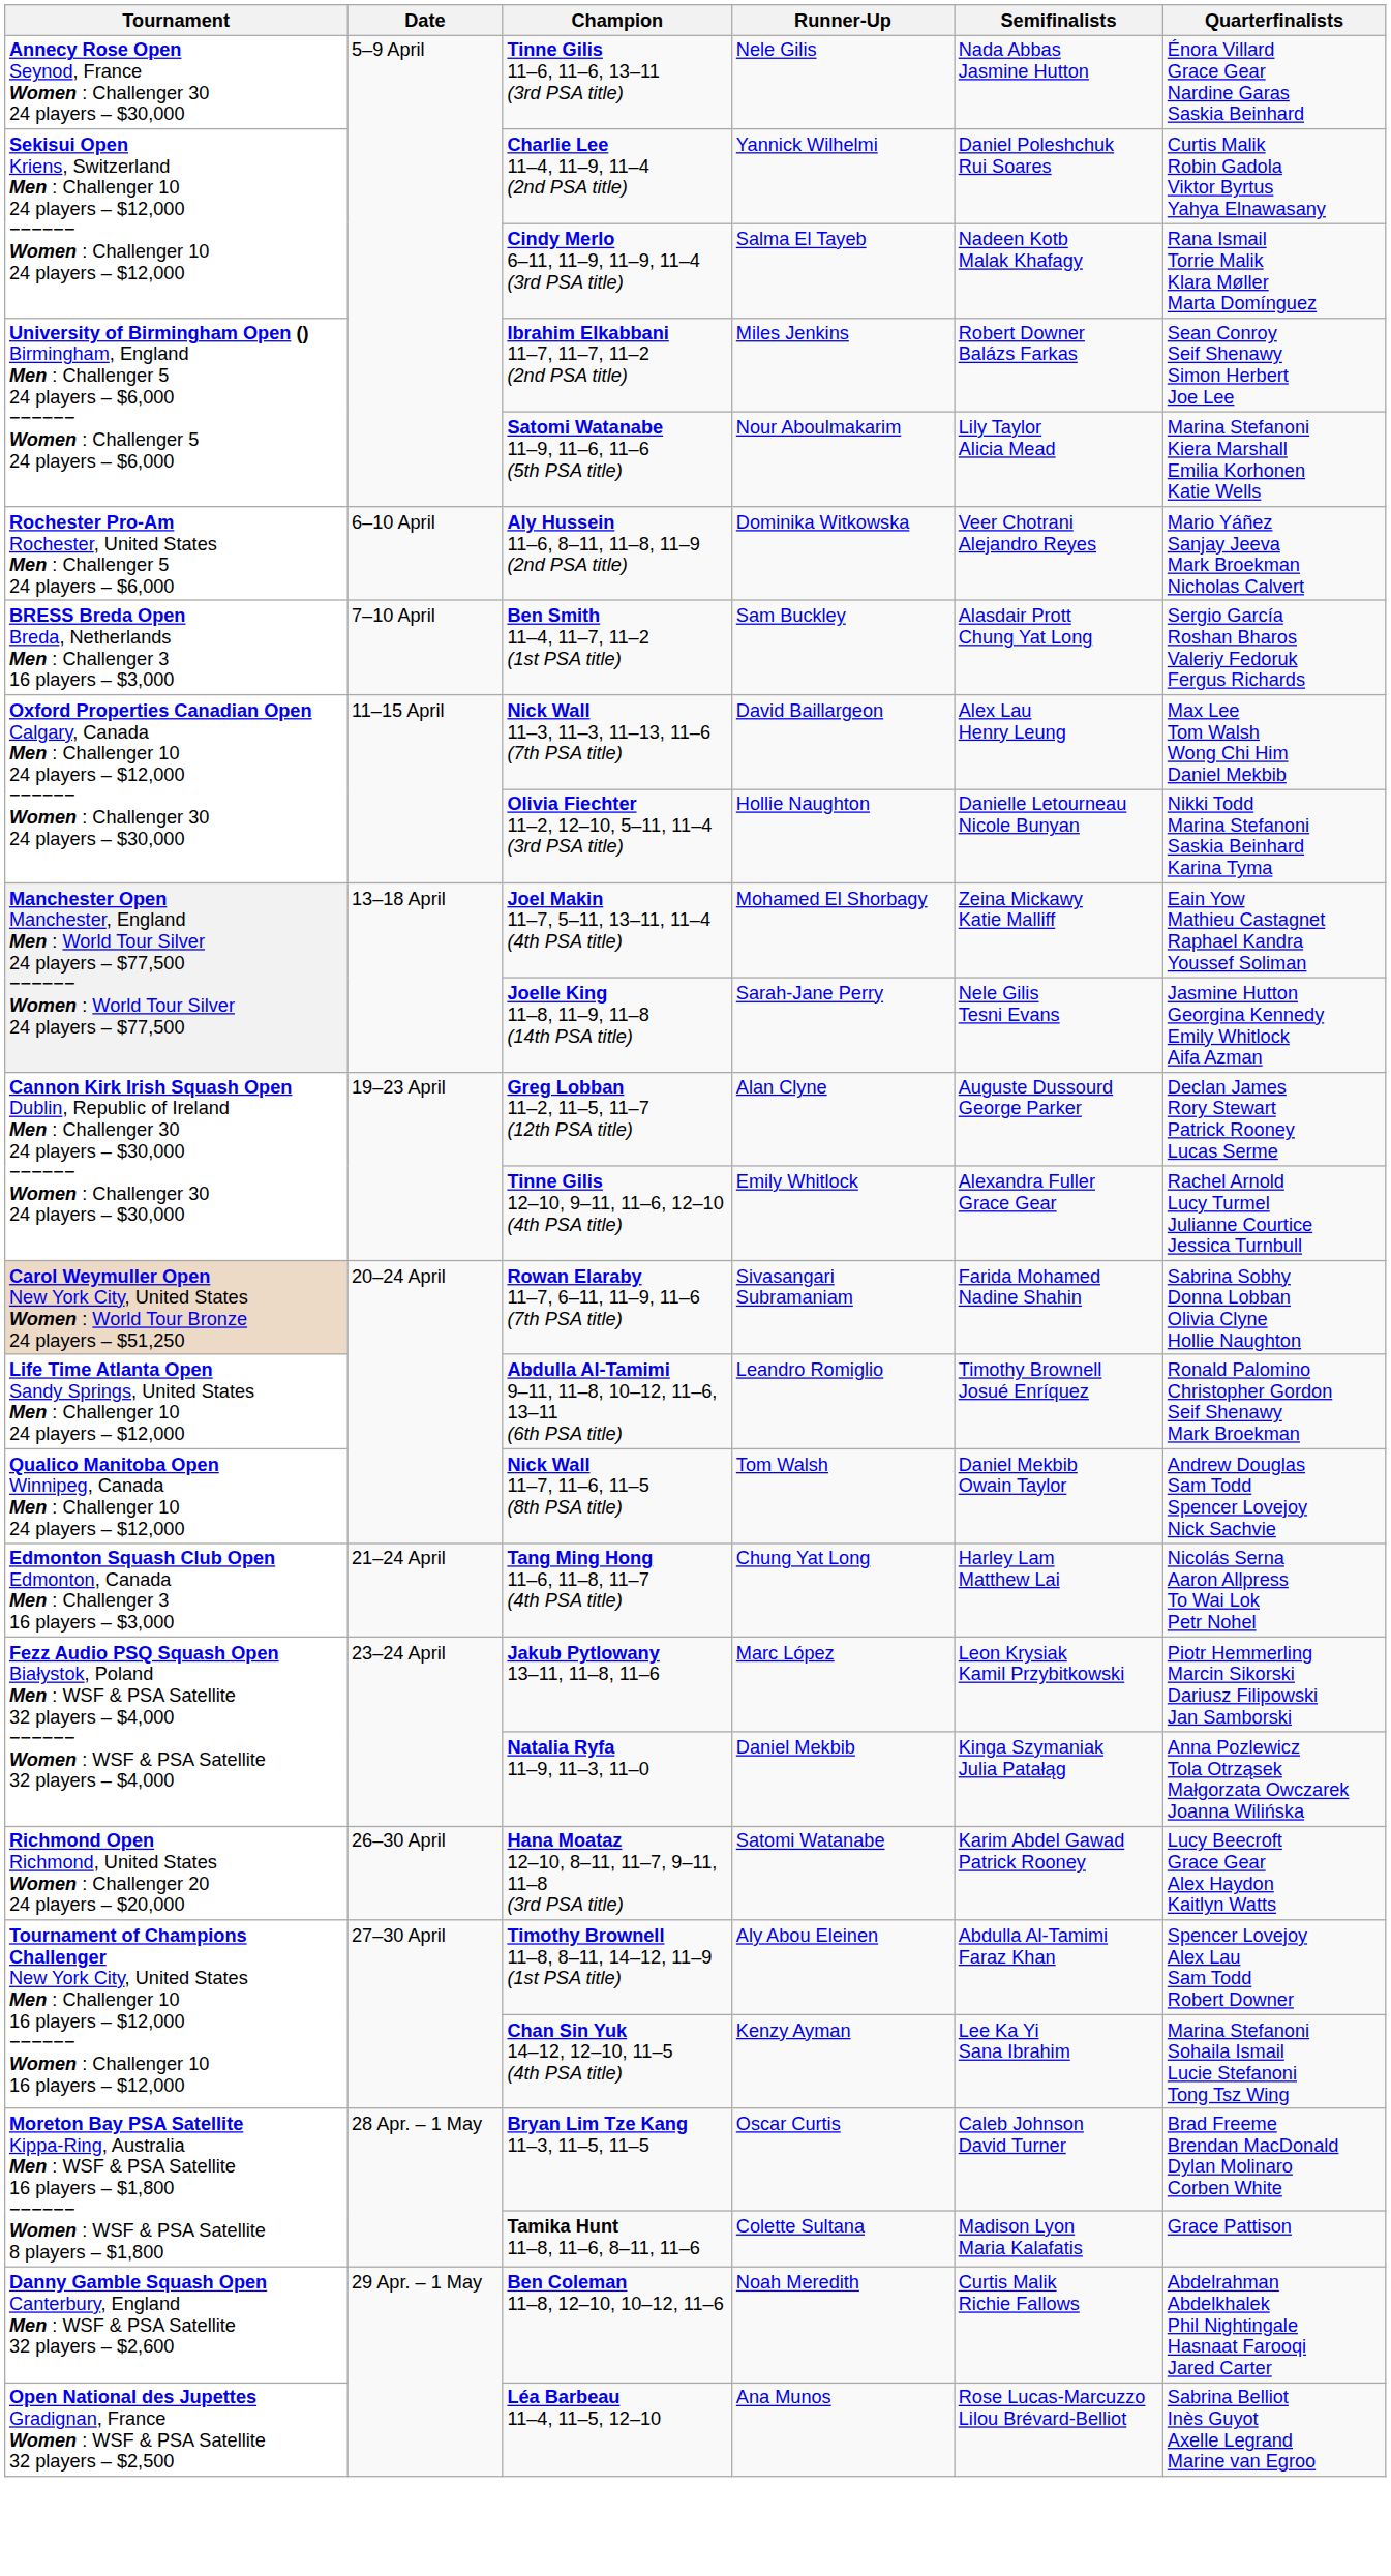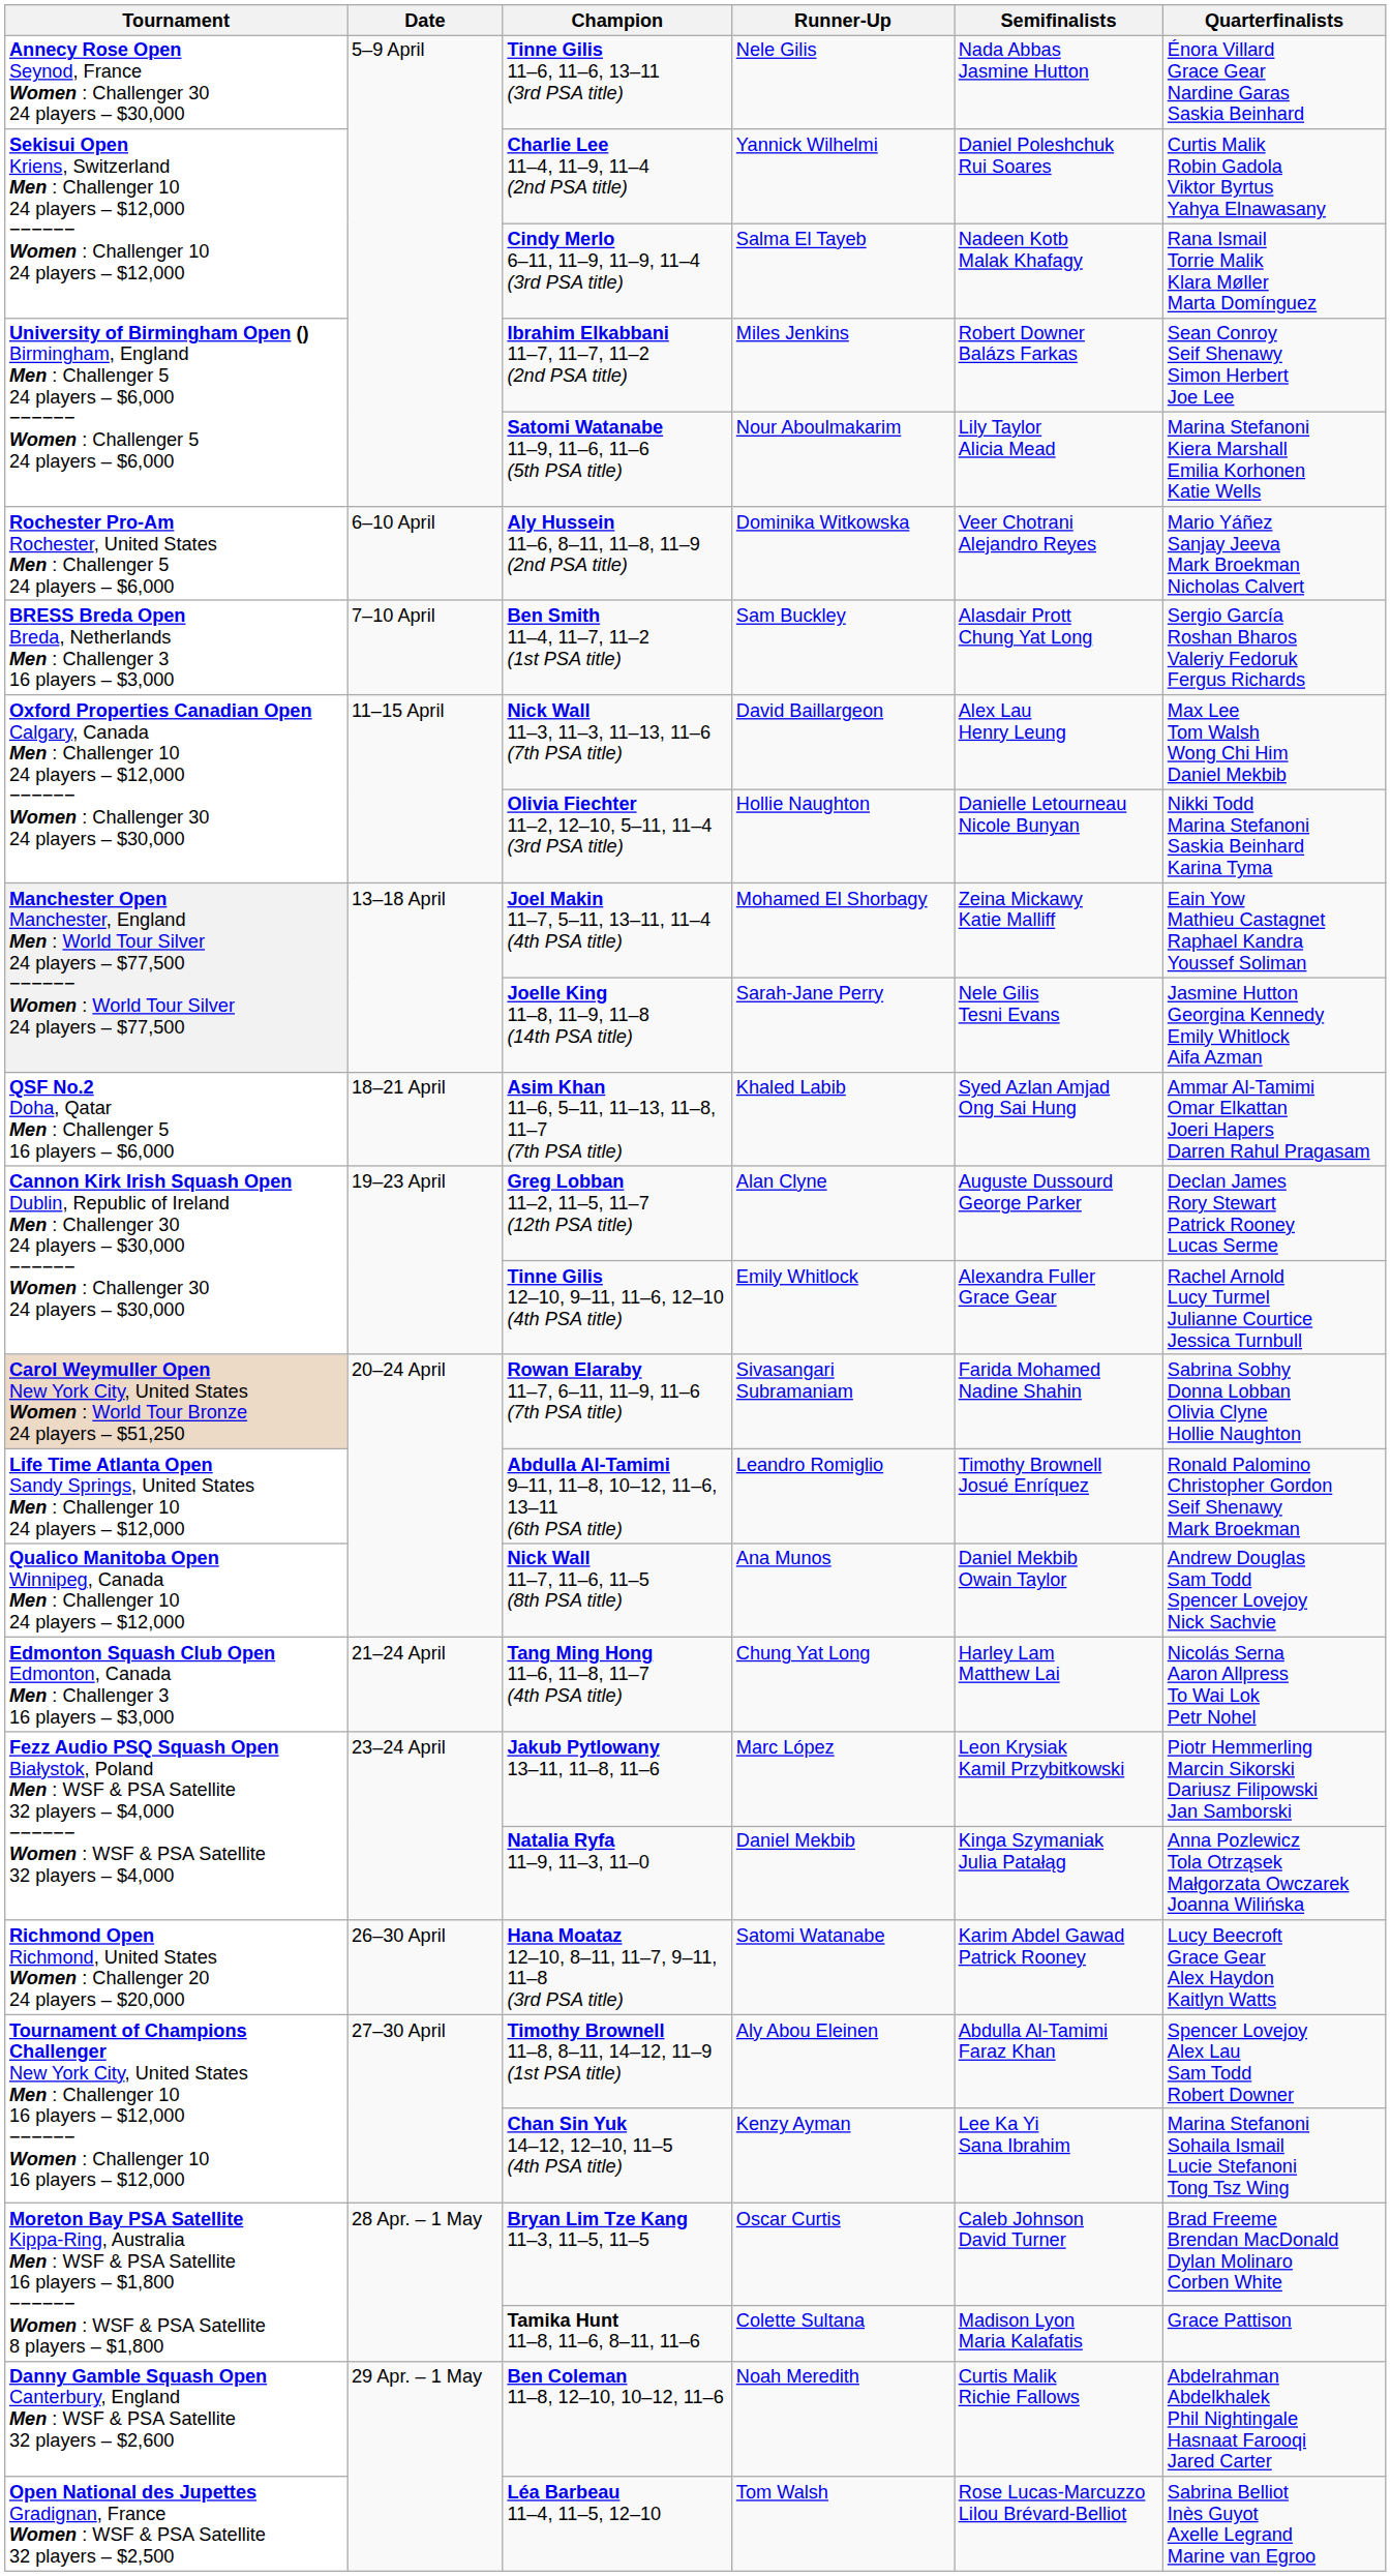+ row: QSF No.2 Doha, Qatar Men : Challenger 5 16 players – $6,000 | 18–21 April | Asim Khan 11–6, 5–11, 11–13, 11–8, 11–7 (7th PSA title) | Khaled Labib | Syed Azlan Amjad Ong Sai Hung | Ammar Al-Tamimi Omar Elkattan Joeri Hapers Darren Rahul Pragasam
Nick Wall 11–7, 11–6, 11–5 (8th PSA title) | Runner-Up: Tom Walsh -> Ana Munos
Léa Barbeau 11–4, 11–5, 12–10 | Runner-Up: Ana Munos -> Tom Walsh
